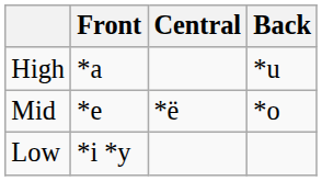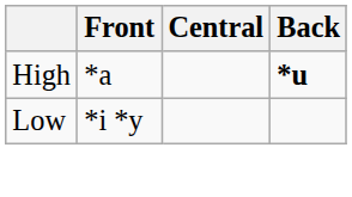High | Back: normal -> bold
- row: Mid | *e | *ë | *o
